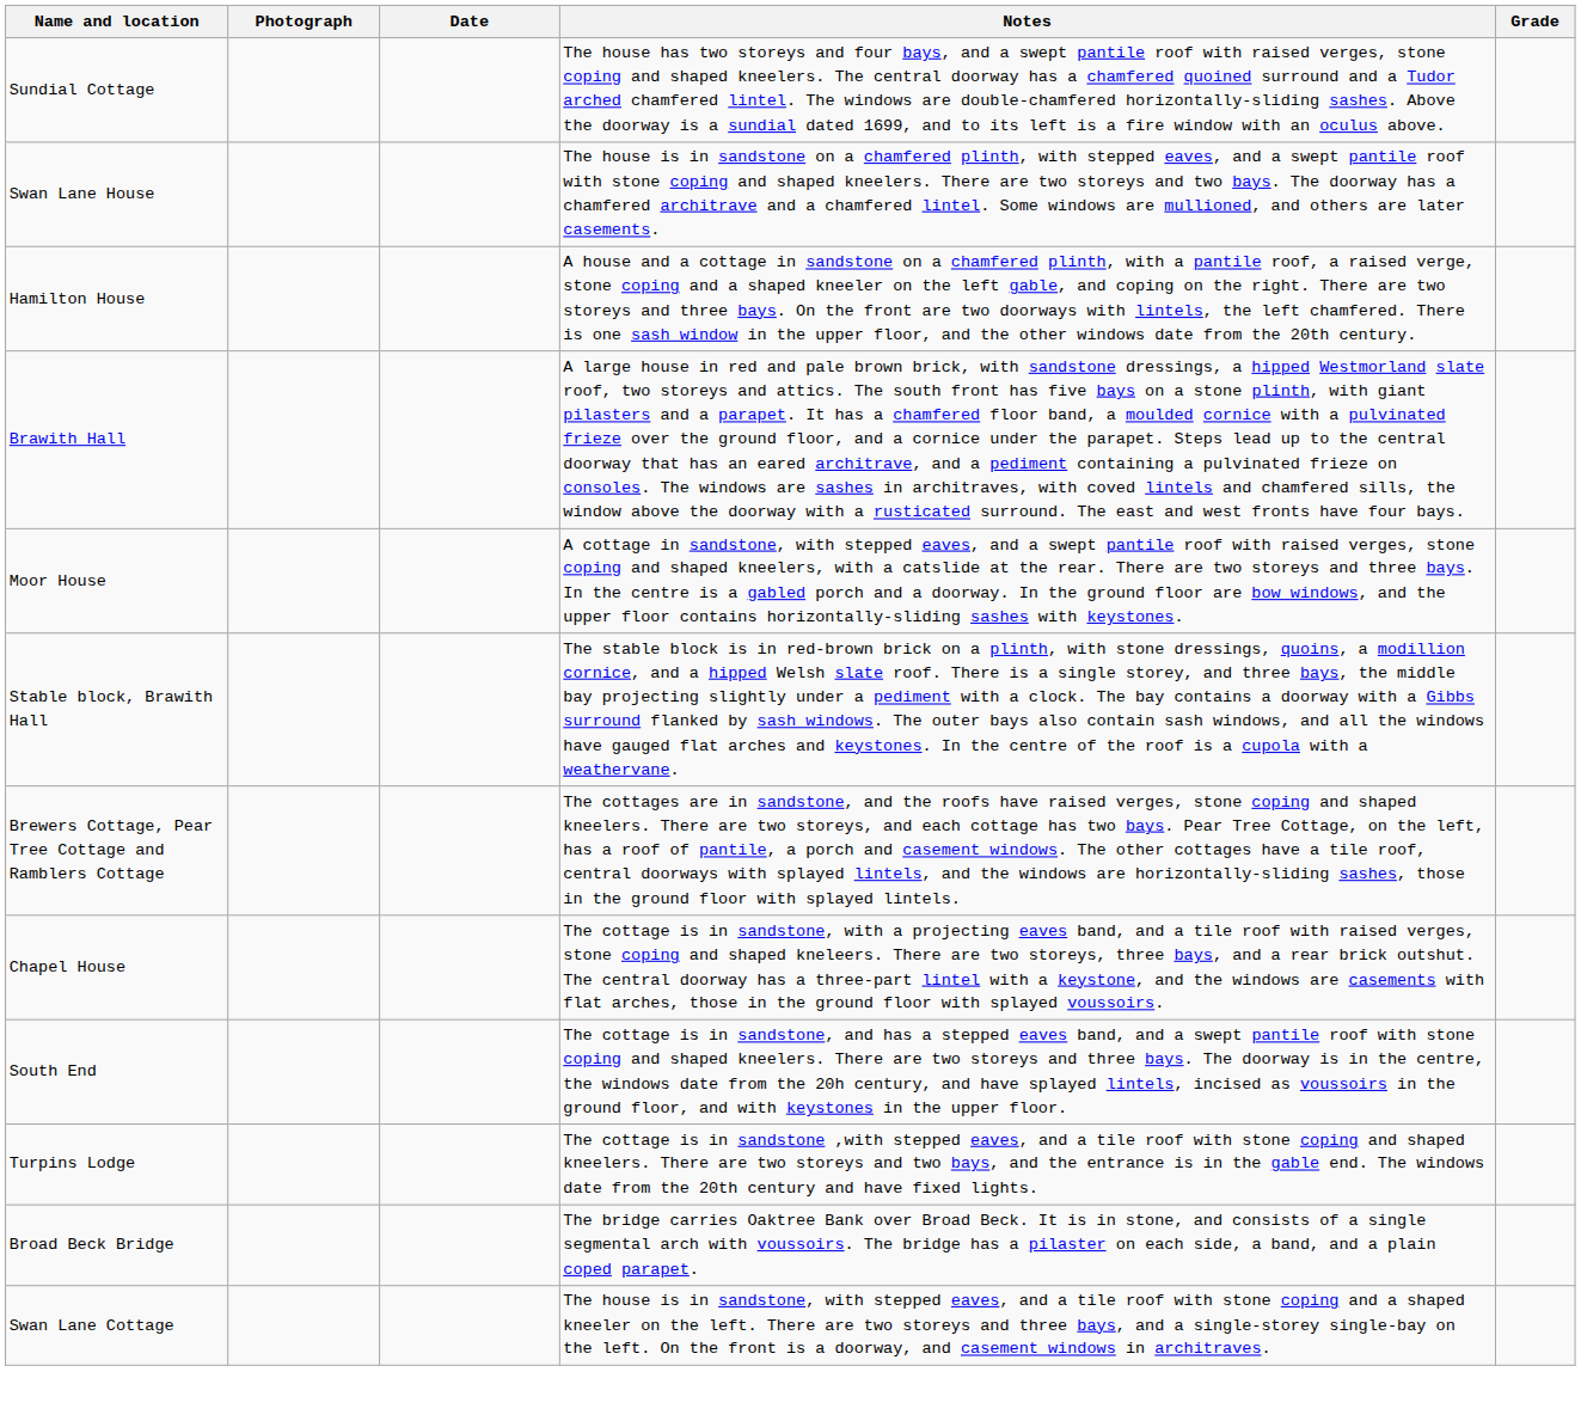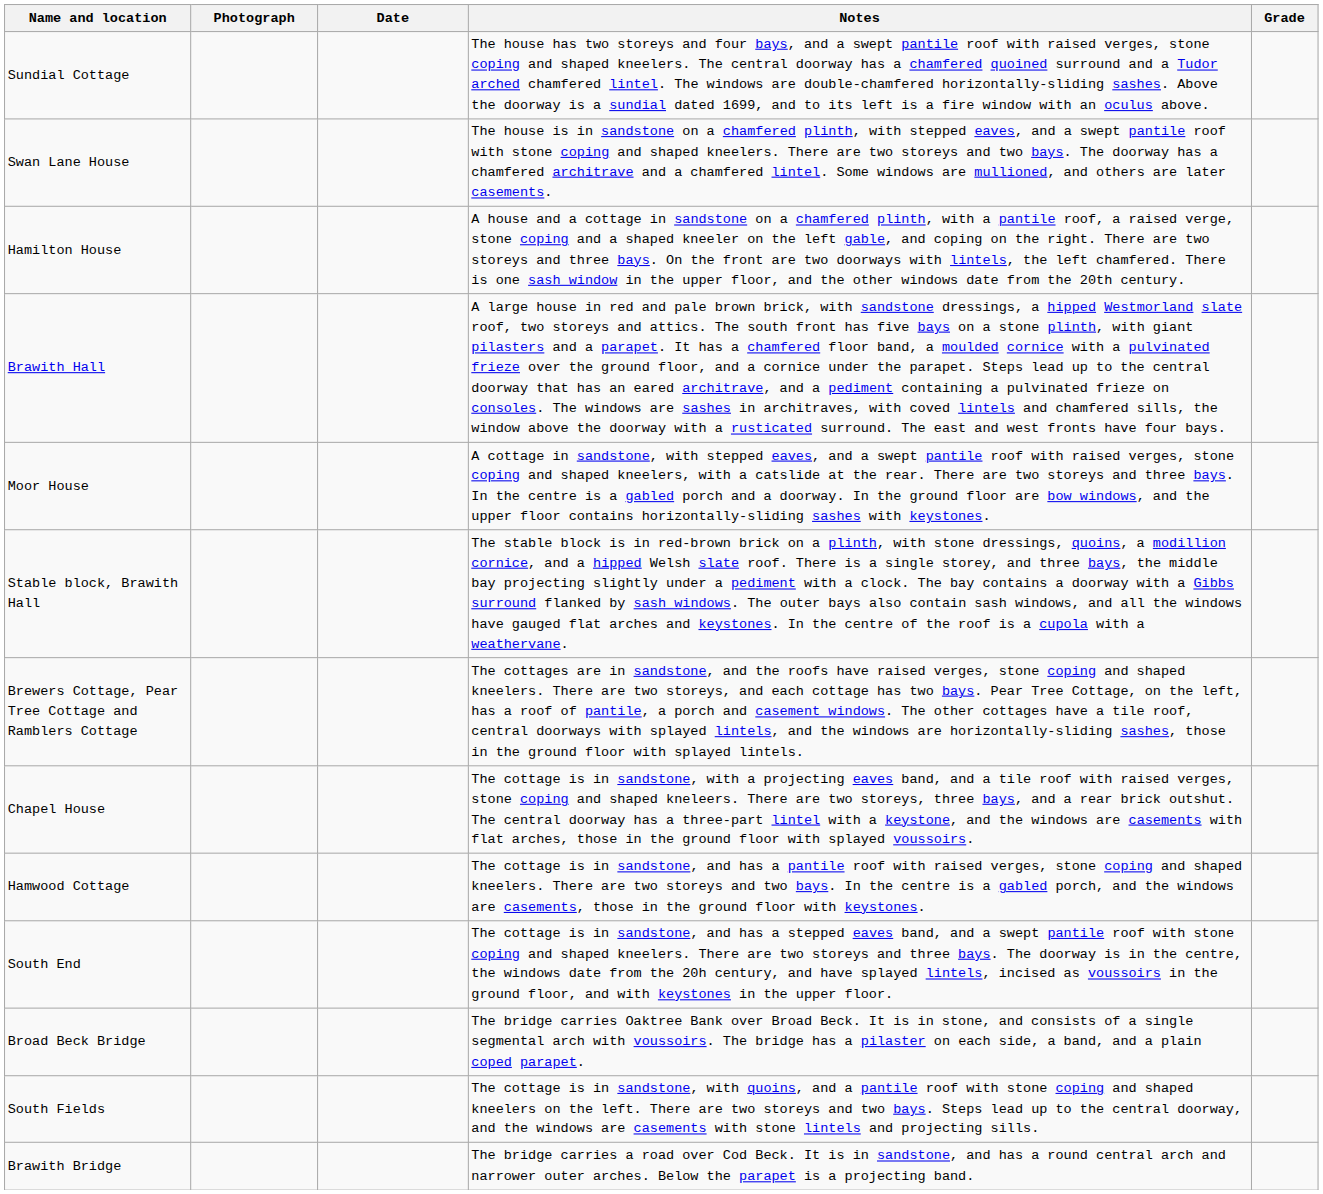+ row: Hamwood Cottage | The cottage is in sandstone, and has a pantile roof with raised verges, stone coping and shaped kneelers. There are two storeys and two bays. In the centre is a gabled porch, and the windows are casements, those in the ground floor with keystones.
- row: Turpins Lodge | The cottage is in sandstone ,with stepped eaves, and a tile roof with stone coping and shaped kneelers. There are two storeys and two bays, and the entrance is in the gable end. The windows date from the 20th century and have fixed lights.
- row: Swan Lane Cottage | The house is in sandstone, with stepped eaves, and a tile roof with stone coping and a shaped kneeler on the left. There are two storeys and three bays, and a single-storey single-bay on the left. On the front is a doorway, and casement windows in architraves.
+ row: South Fields | The cottage is in sandstone, with quoins, and a pantile roof with stone coping and shaped kneelers on the left. There are two storeys and two bays. Steps lead up to the central doorway, and the windows are casements with stone lintels and projecting sills.
+ row: Brawith Bridge | The bridge carries a road over Cod Beck. It is in sandstone, and has a round central arch and narrower outer arches. Below the parapet is a projecting band.
